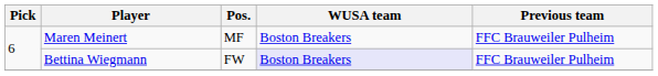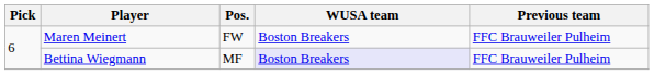Maren Meinert | Pos.: MF -> FW
Bettina Wiegmann | Pos.: FW -> MF
